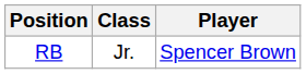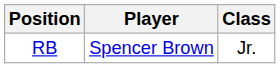columns swapped: Player <-> Class
